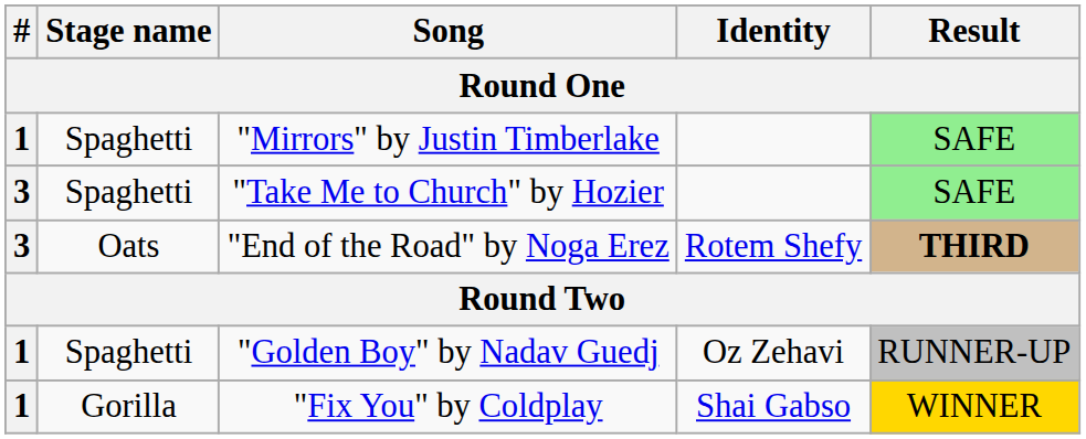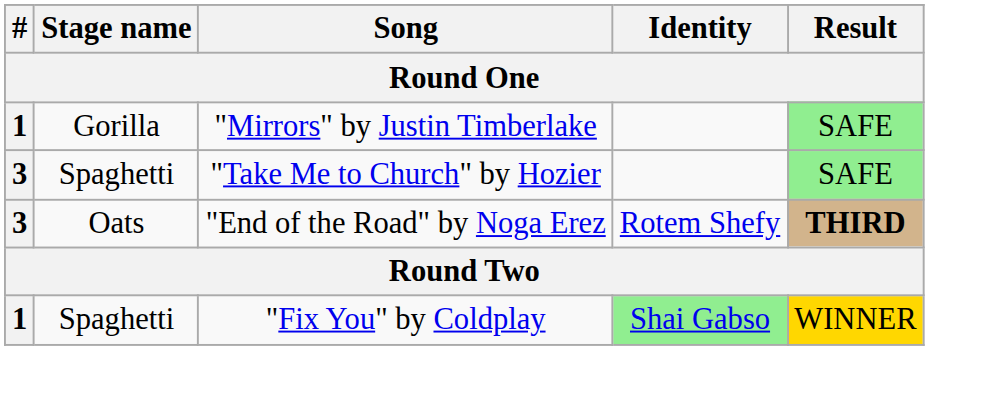"Mirrors" by Justin Timberlake | Stage name: Spaghetti -> Gorilla
- row: 1 | Spaghetti | "Golden Boy" by Nadav Guedj | Oz Zehavi | RUNNER-UP
"Fix You" by Coldplay | Stage name: Gorilla -> Spaghetti
"Fix You" by Coldplay | Identity: no background -> lightgreen background
